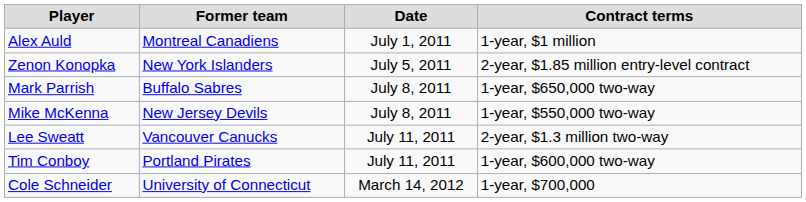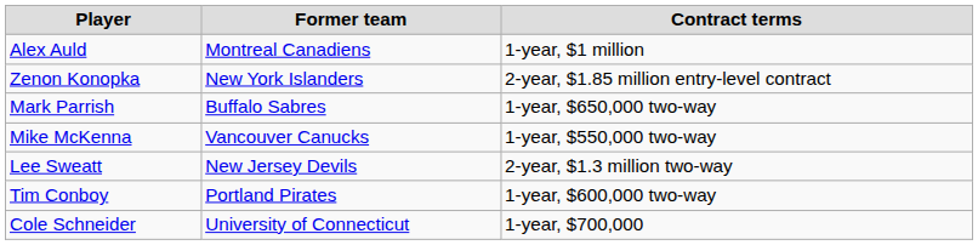- column: Date | July 1, 2011 | July 5, 2011 | July 8, 2011 | July 8, 2011 | July 11, 2011 | July 11, 2011 | March 14, 2012
Mike McKenna | Former team: New Jersey Devils -> Vancouver Canucks
Lee Sweatt | Former team: Vancouver Canucks -> New Jersey Devils
